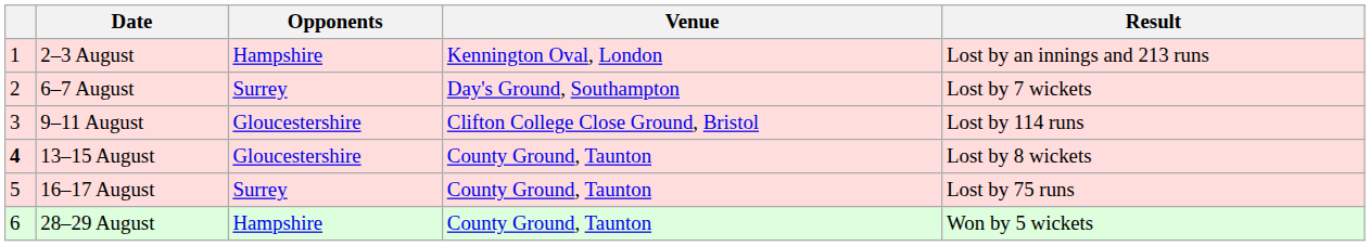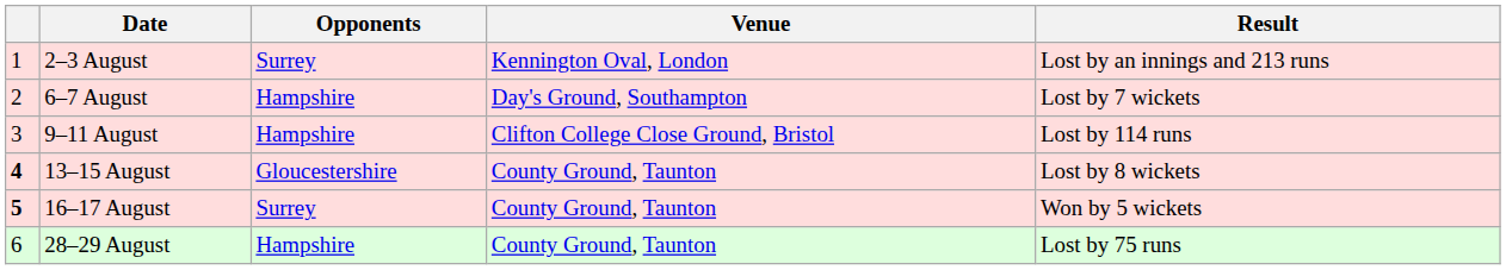2–3 August | Opponents: Hampshire -> Surrey
6–7 August | Opponents: Surrey -> Hampshire
9–11 August | Opponents: Gloucestershire -> Hampshire
16–17 August | column 1: normal -> bold
16–17 August | Result: Lost by 75 runs -> Won by 5 wickets
28–29 August | Result: Won by 5 wickets -> Lost by 75 runs
